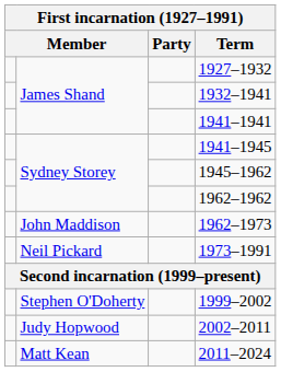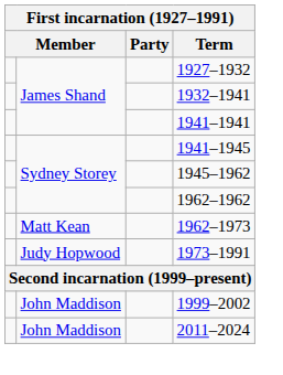1962–1973 | column 2: John Maddison -> Matt Kean
1973–1991 | column 2: Neil Pickard -> Judy Hopwood
1999–2002 | column 2: Stephen O'Doherty -> John Maddison
- row: Judy Hopwood | 2002–2011
2011–2024 | column 2: Matt Kean -> John Maddison
